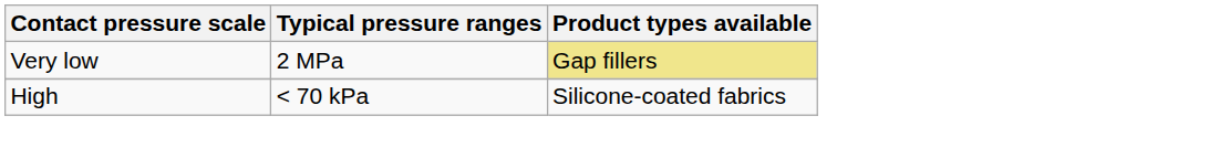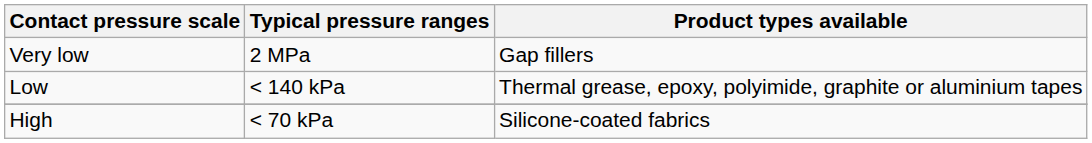Very low | Product types available: khaki background -> no background
+ row: Low | < 140 kPa | Thermal grease, epoxy, polyimide, graphite or aluminium tapes
